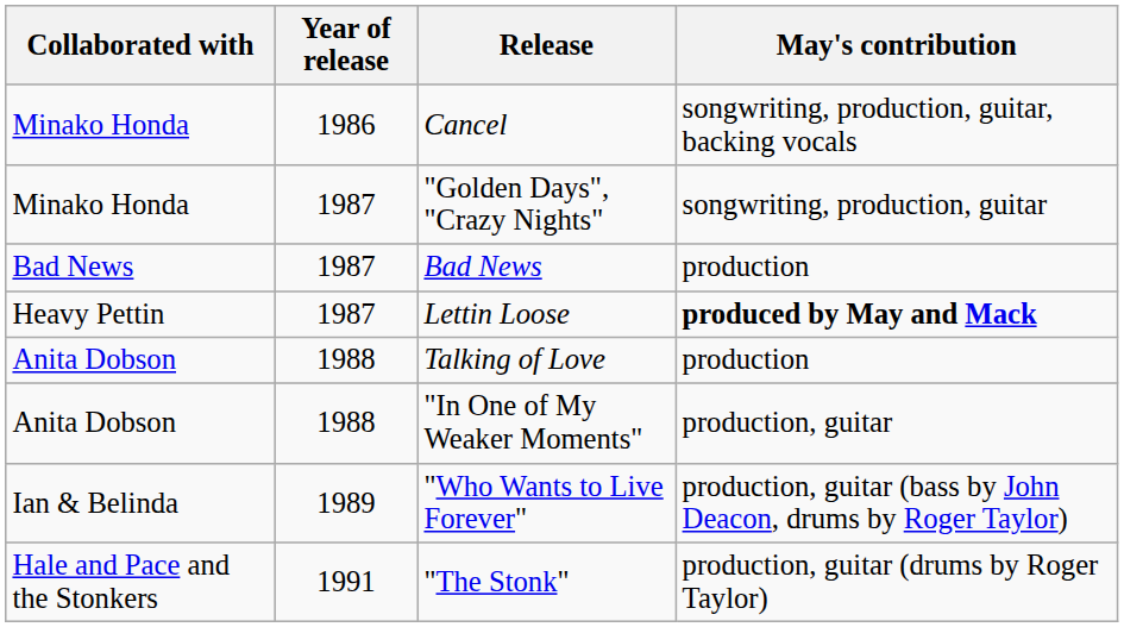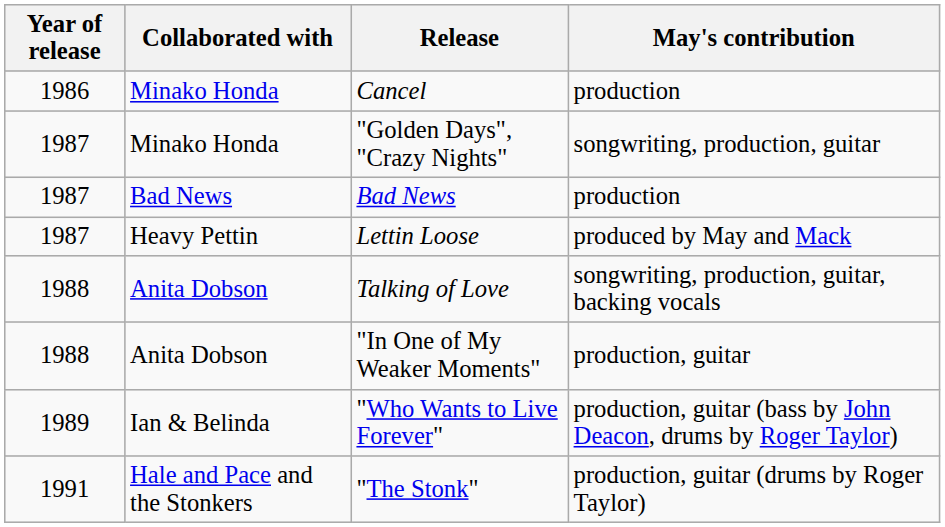columns swapped: Year of release <-> Collaborated with
Cancel | May's contribution: songwriting, production, guitar, backing vocals -> production
Lettin Loose | May's contribution: bold -> normal
Talking of Love | May's contribution: production -> songwriting, production, guitar, backing vocals
